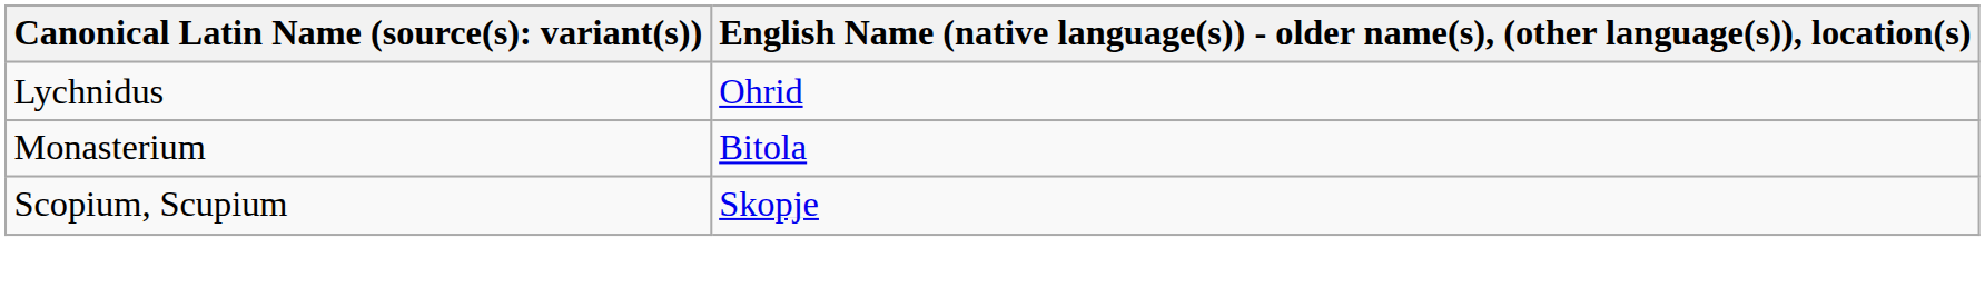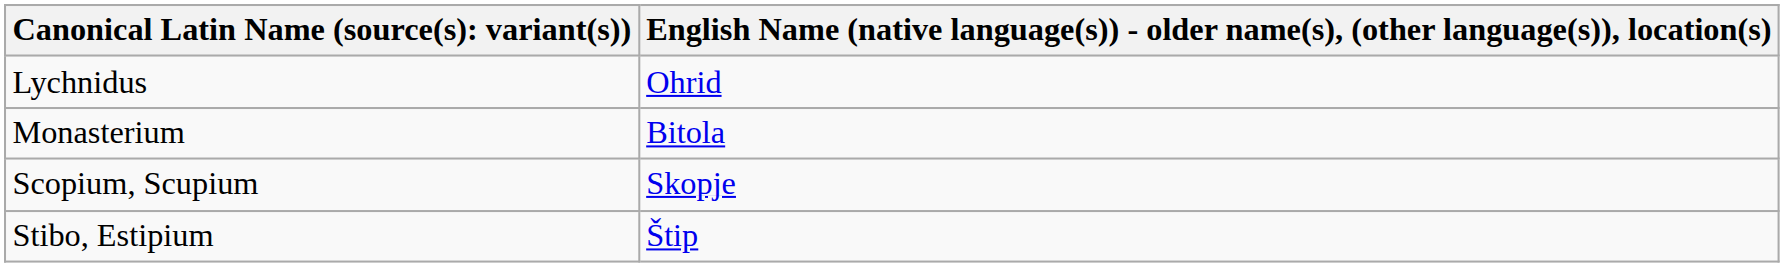+ row: Stibo, Estipium | Štip
